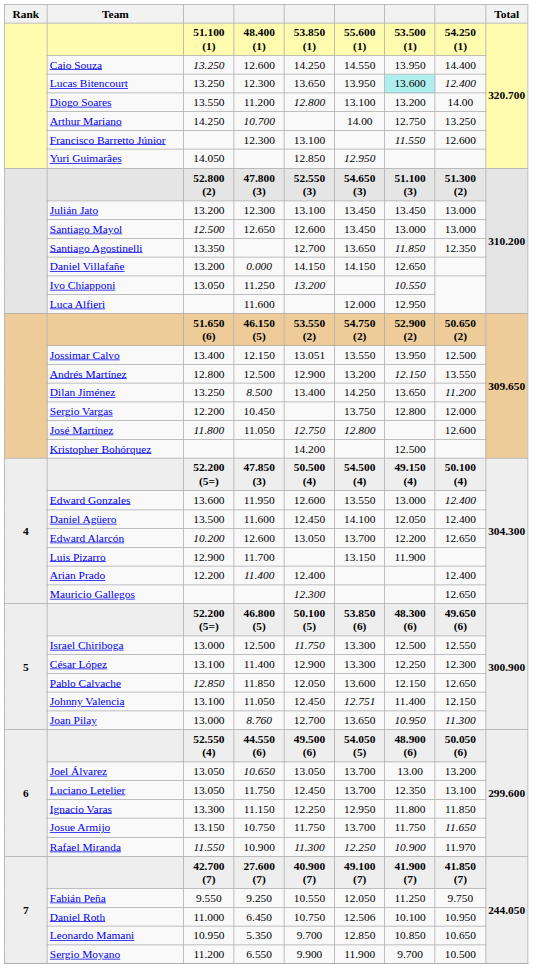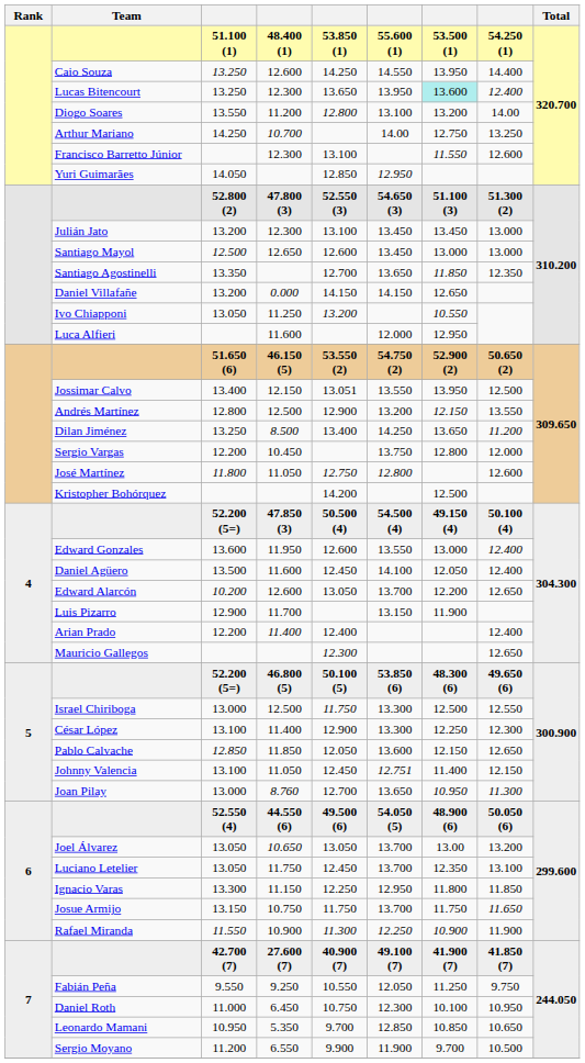Rafael Miranda | column 8: 11.970 -> 11.900
Daniel Roth | column 6: 12.506 -> 12.300
